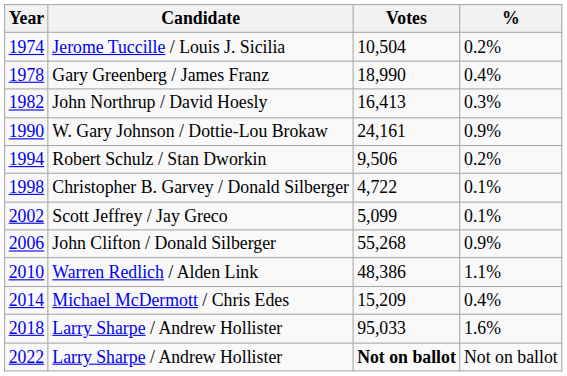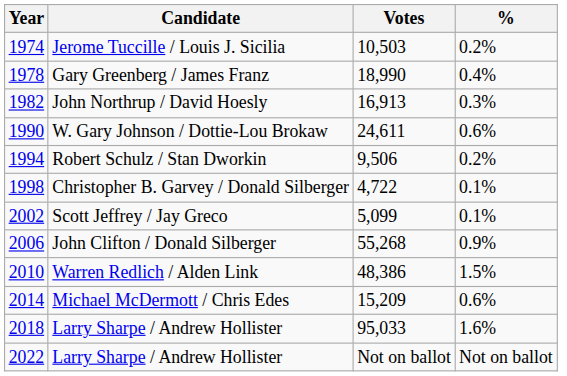Jerome Tuccille / Louis J. Sicilia | Votes: 10,504 -> 10,503
John Northrup / David Hoesly | Votes: 16,413 -> 16,913
W. Gary Johnson / Dottie-Lou Brokaw | Votes: 24,161 -> 24,611
W. Gary Johnson / Dottie-Lou Brokaw | %: 0.9% -> 0.6%
Warren Redlich / Alden Link | %: 1.1% -> 1.5%
Michael McDermott / Chris Edes | %: 0.4% -> 0.6%
2022 / Larry Sharpe / Andrew Hollister | Votes: bold -> normal
